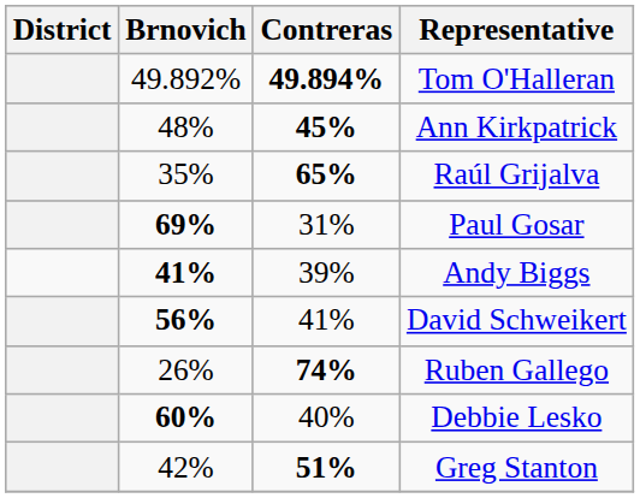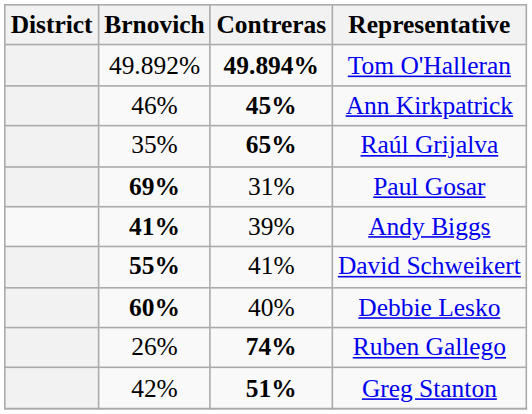Ann Kirkpatrick | Brnovich: 48% -> 46%
David Schweikert | Brnovich: 56% -> 55%
rows swapped: Ruben Gallego <-> Debbie Lesko
